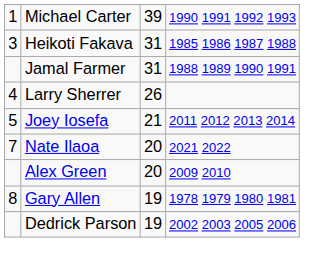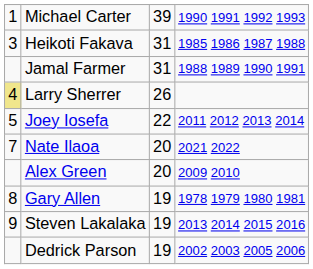Larry Sherrer | column 1: no background -> khaki background
Joey Iosefa | column 3: 21 -> 22
+ row: 9 | Steven Lakalaka | 19 | 2013 2014 2015 2016
